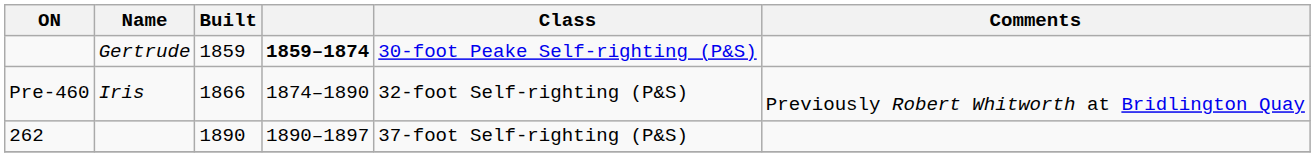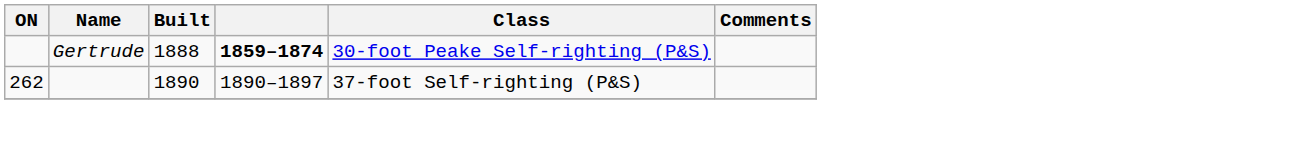Gertrude | Built: 1859 -> 1888
- row: Pre-460 | Iris | 1866 | 1874–1890 | 32-foot Self-righting (P&S) | Previously Robert Whitworth at Bridlington Quay
